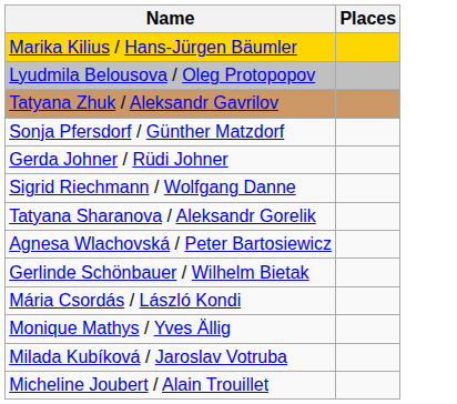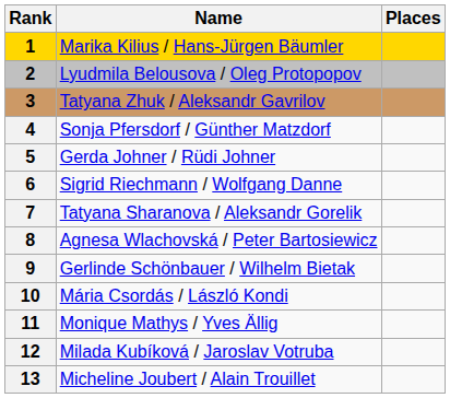+ column: Rank | 1 | 2 | 3 | 4 | 5 | 6 | 7 | 8 | 9 | 10 | 11 | 12 | 13
